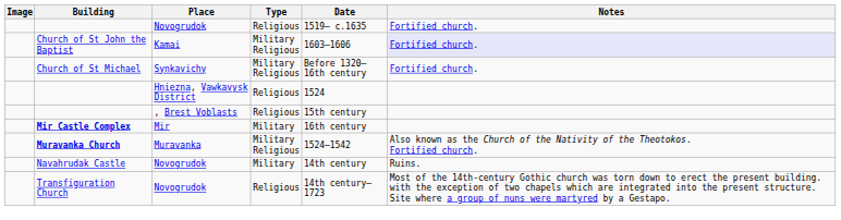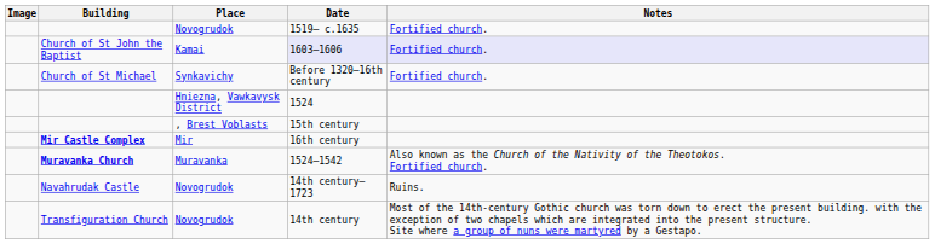- column: Type | Religious | Military Religious | Military Religious | Religious | Religious | Military | Military Religious | Military | Religious
Church of St John the Baptist | Date: no background -> lavender background
Navahrudak Castle | Date: 14th century -> 14th century–1723
Transfiguration Church | Date: 14th century–1723 -> 14th century
